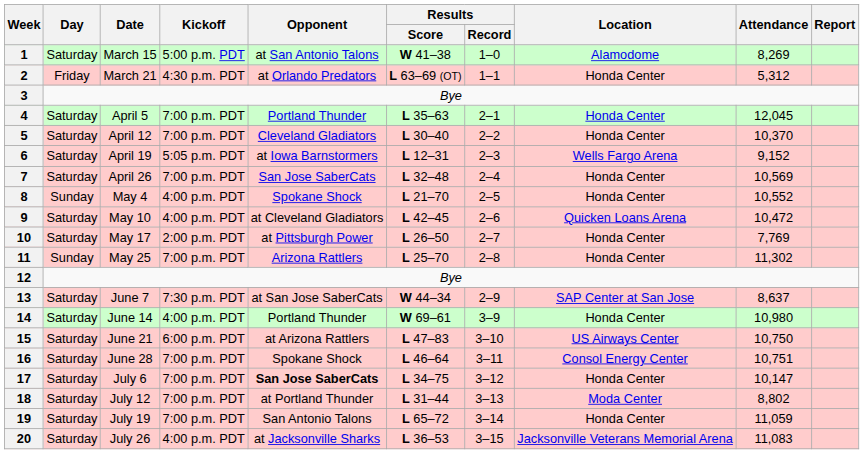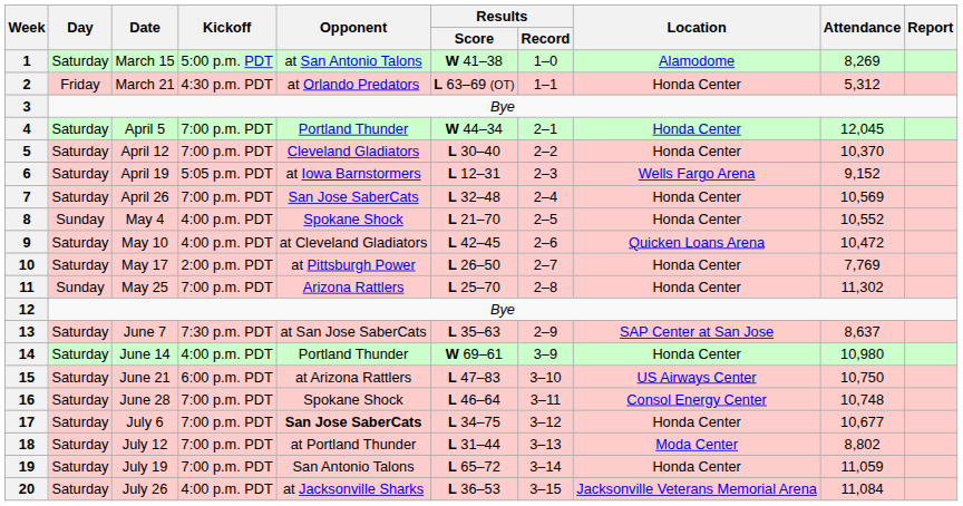4 | Results / Score: L 35–63 -> W 44–34
13 | Results / Score: W 44–34 -> L 35–63
16 | Attendance: 10,751 -> 10,748
17 | Attendance: 10,147 -> 10,677
20 | Attendance: 11,083 -> 11,084
